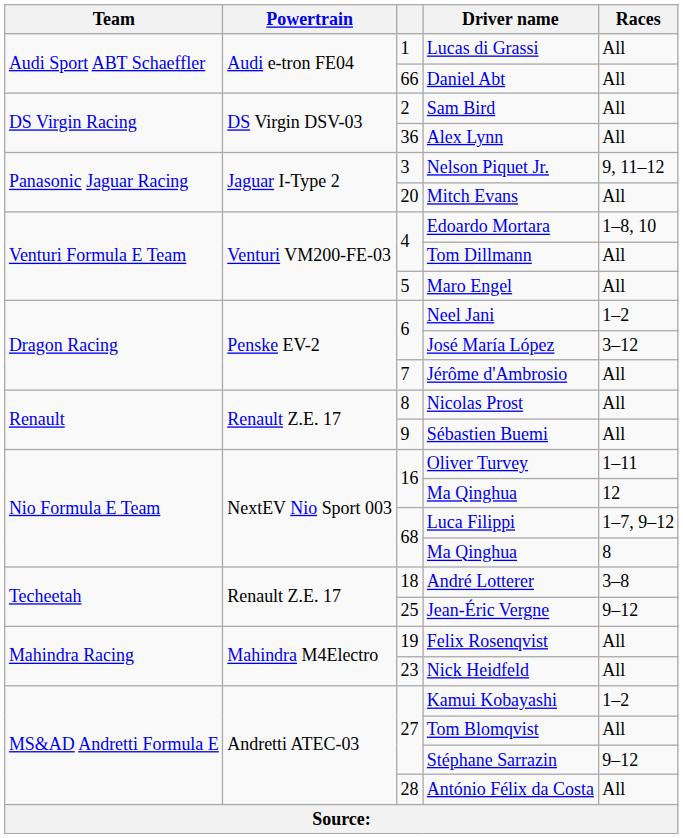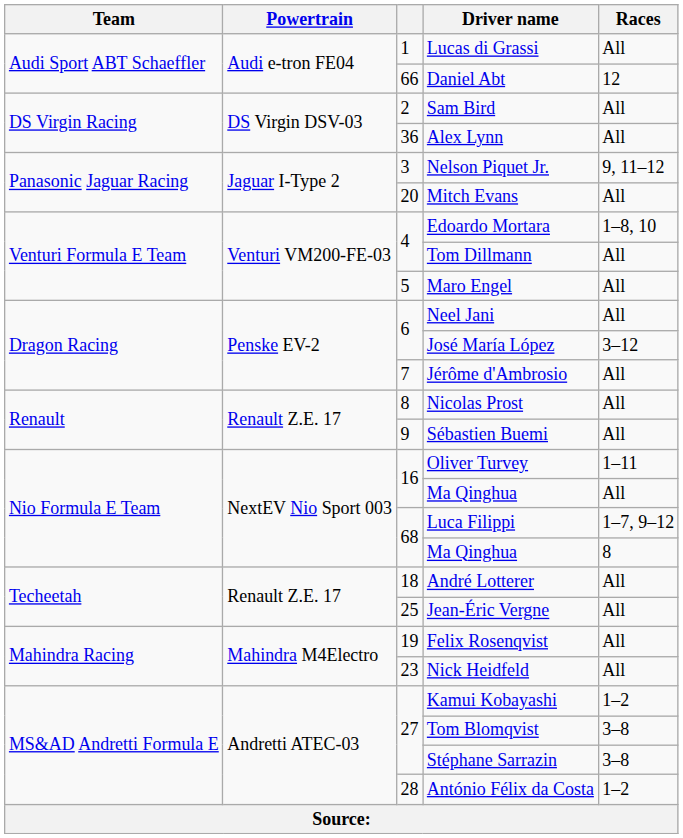Daniel Abt | Races: All -> 12
Neel Jani | Races: 1–2 -> All
16 / Ma Qinghua | Races: 12 -> All
André Lotterer | Races: 3–8 -> All
Jean-Éric Vergne | Races: 9–12 -> All
Tom Blomqvist | Races: All -> 3–8
Stéphane Sarrazin | Races: 9–12 -> 3–8
António Félix da Costa | Races: All -> 1–2
